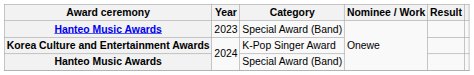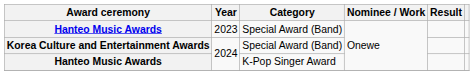Korea Culture and Entertainment Awards | Category: K-Pop Singer Award -> Special Award (Band)
Hanteo Music Awards / 2024 | Category: Special Award (Band) -> K-Pop Singer Award
